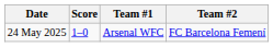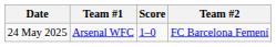columns swapped: Team #1 <-> Score
